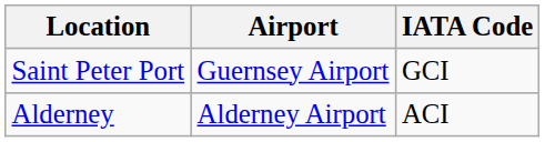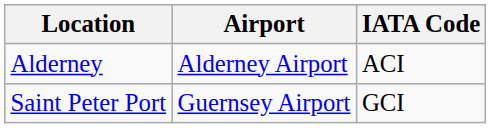rows swapped: Alderney <-> Saint Peter Port
